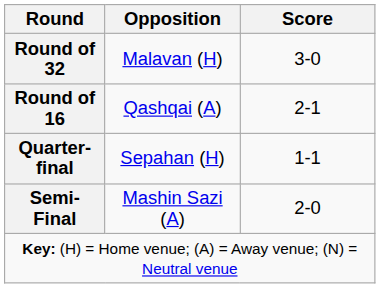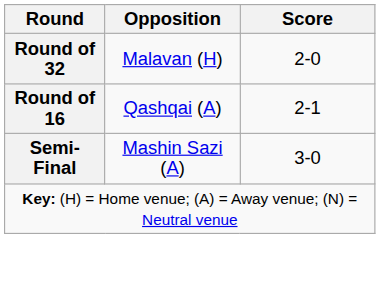Round of 32 | Score: 3-0 -> 2-0
- row: Quarter-final | Sepahan (H) | 1-1
Semi-Final | Score: 2-0 -> 3-0
